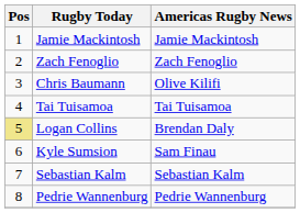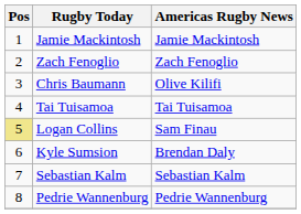Logan Collins | Americas Rugby News: Brendan Daly -> Sam Finau
Kyle Sumsion | Americas Rugby News: Sam Finau -> Brendan Daly
